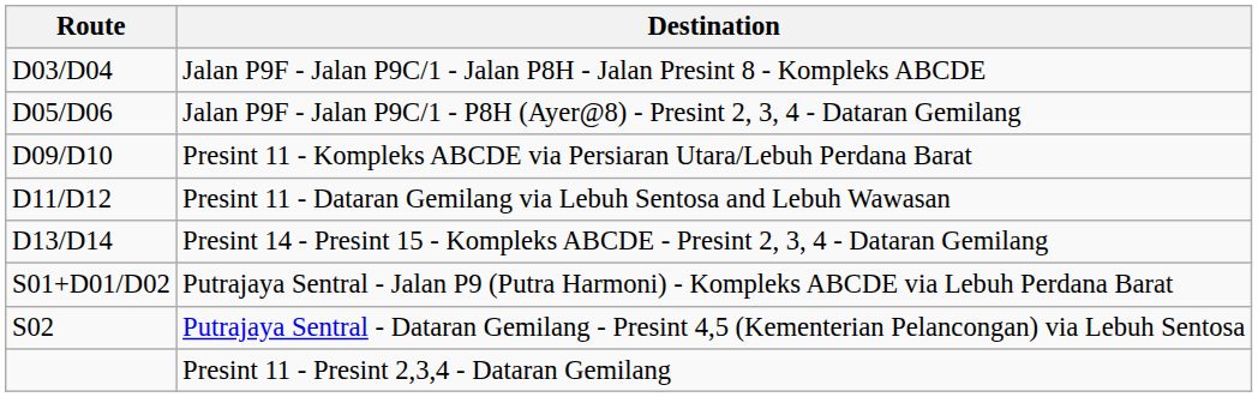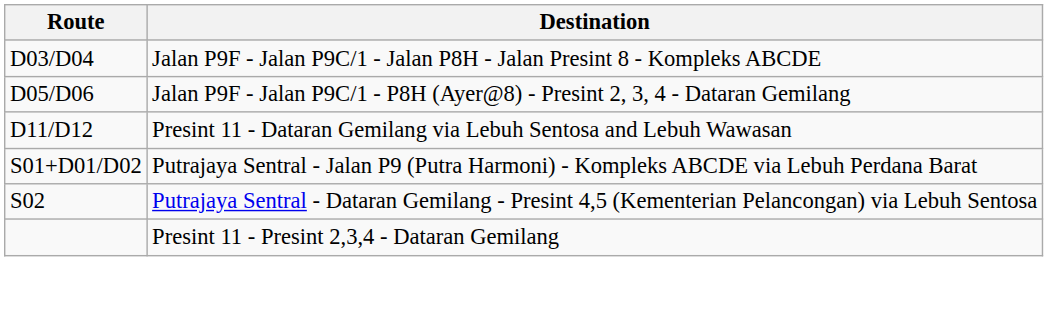- row: D09/D10 | Presint 11 - Kompleks ABCDE via Persiaran Utara/Lebuh Perdana Barat
- row: D13/D14 | Presint 14 - Presint 15 - Kompleks ABCDE - Presint 2, 3, 4 - Dataran Gemilang
